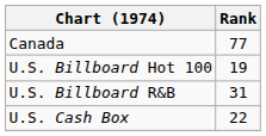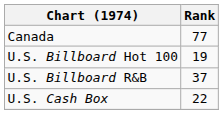U.S. Billboard R&B | Rank: 31 -> 37
